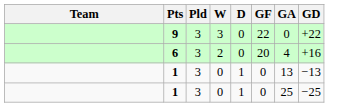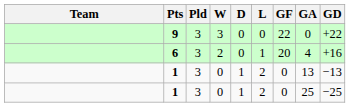+ column: L | 0 | 1 | 2 | 2
